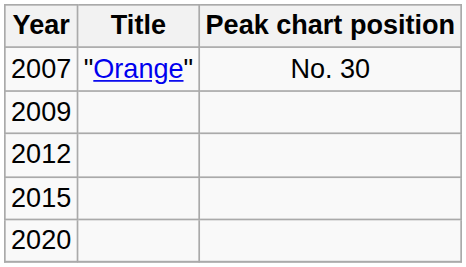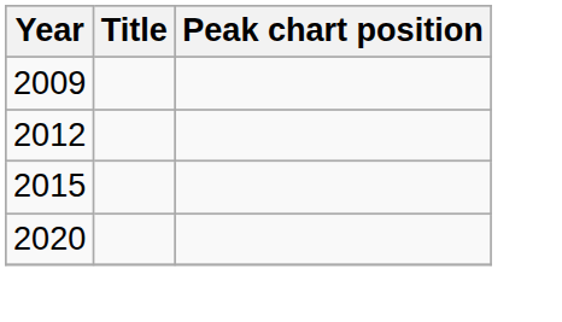- row: 2007 | "Orange" | No. 30
